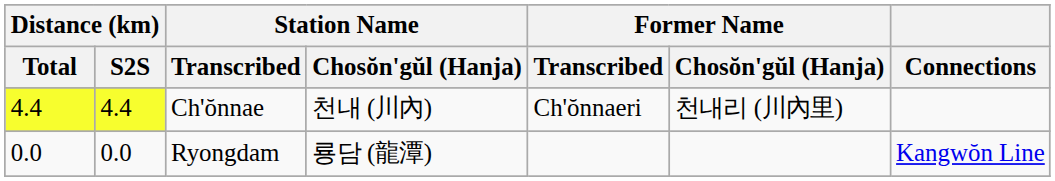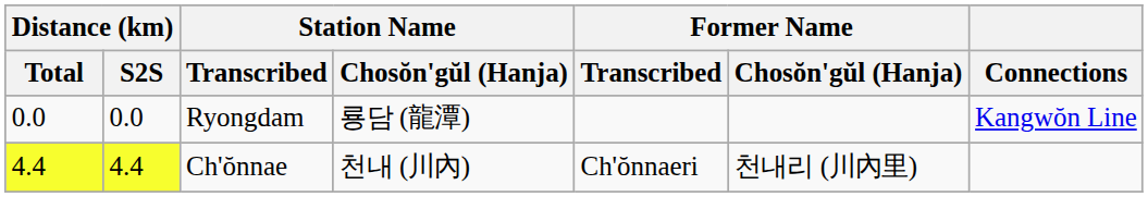rows swapped: Ryongdam <-> Ch'ŏnnae
